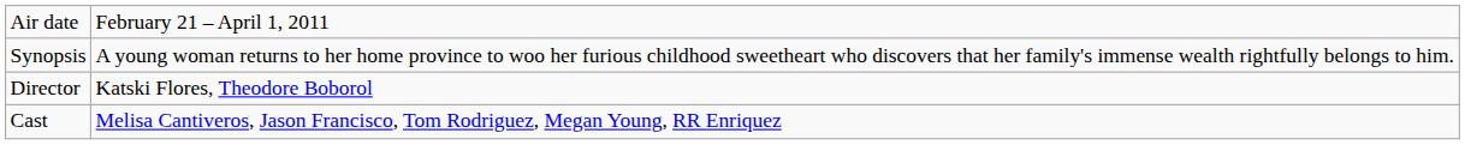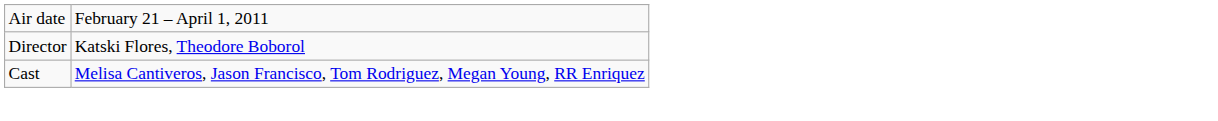- row: Synopsis | A young woman returns to her home province to woo her furious childhood sweetheart who discovers that her family's immense wealth rightfully belongs to him.
